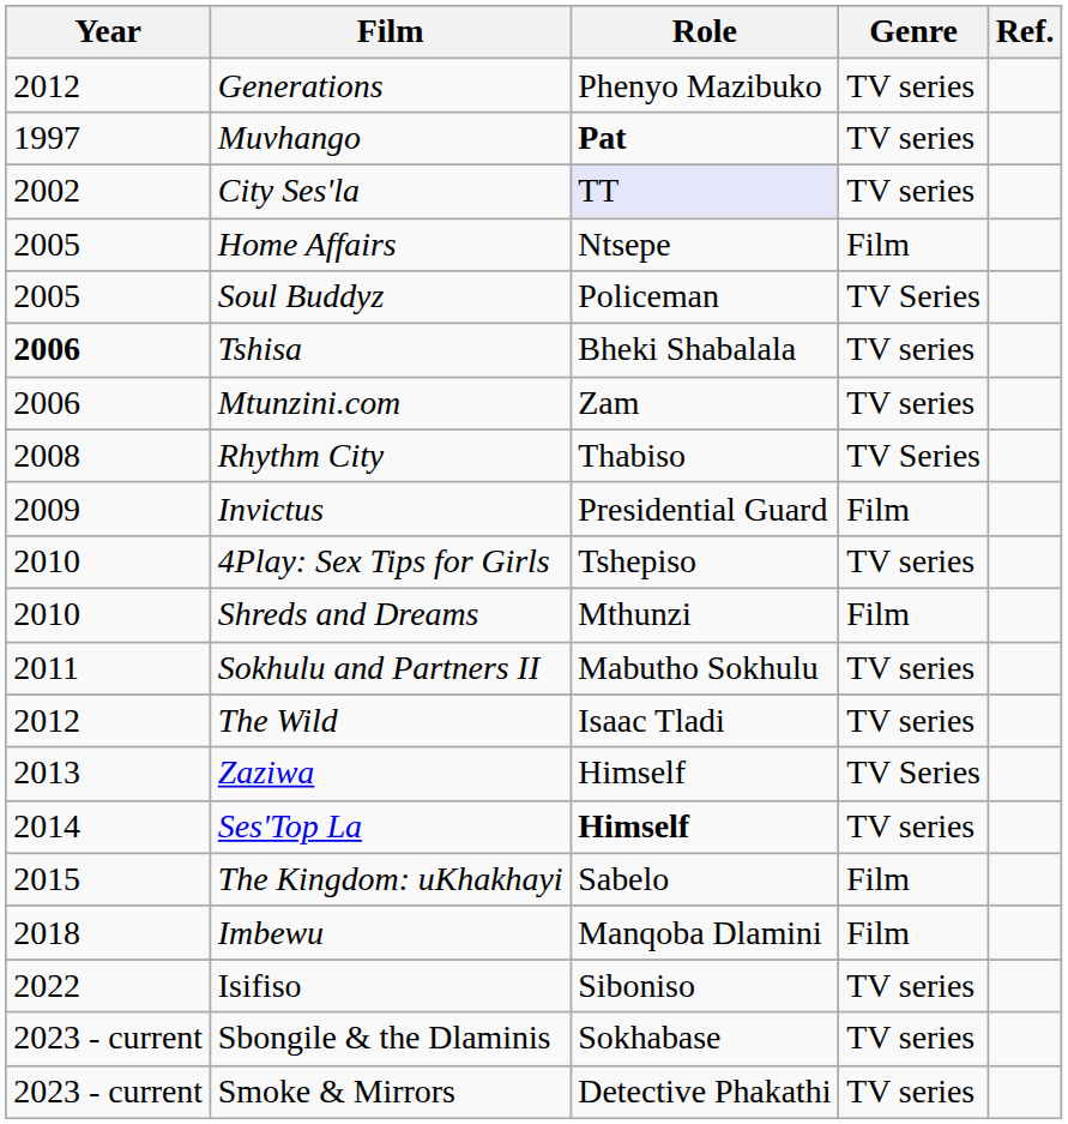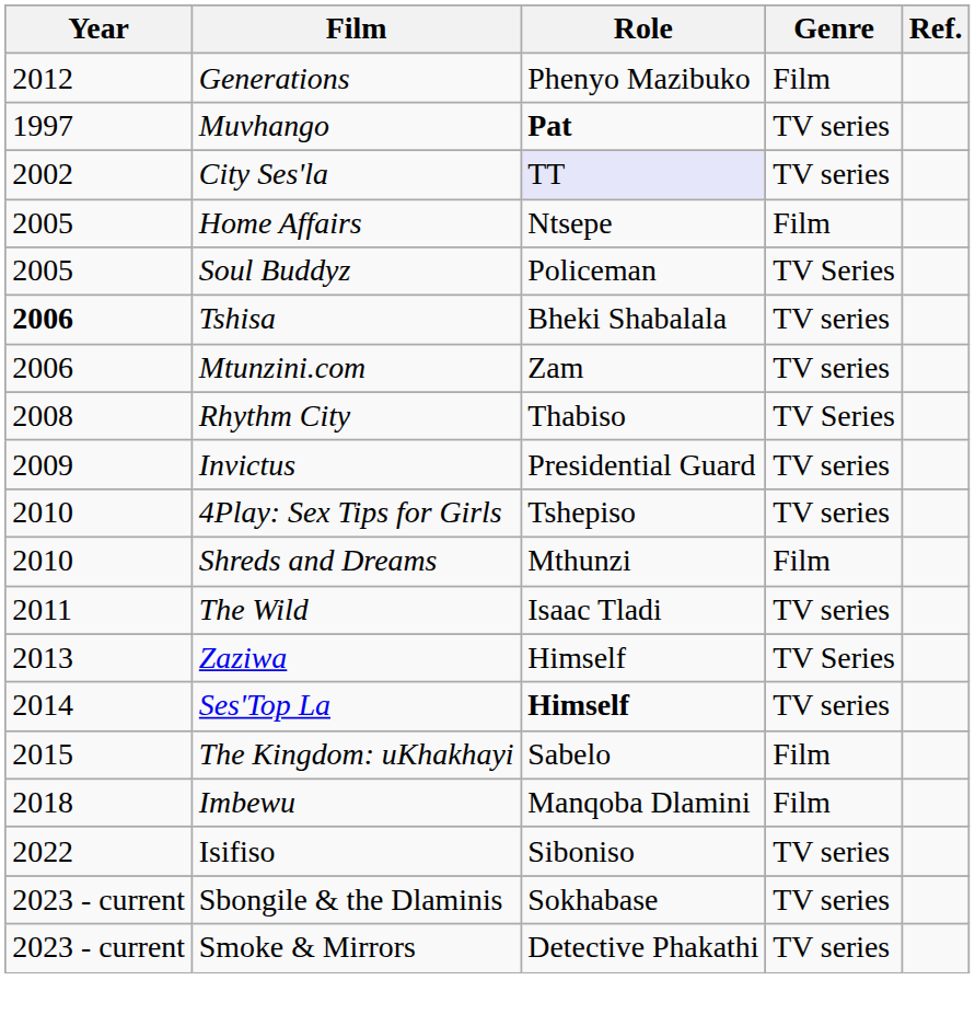Generations | Genre: TV series -> Film
Invictus | Genre: Film -> TV series
- row: 2011 | Sokhulu and Partners II | Mabutho Sokhulu | TV series
The Wild | Year: 2012 -> 2011
